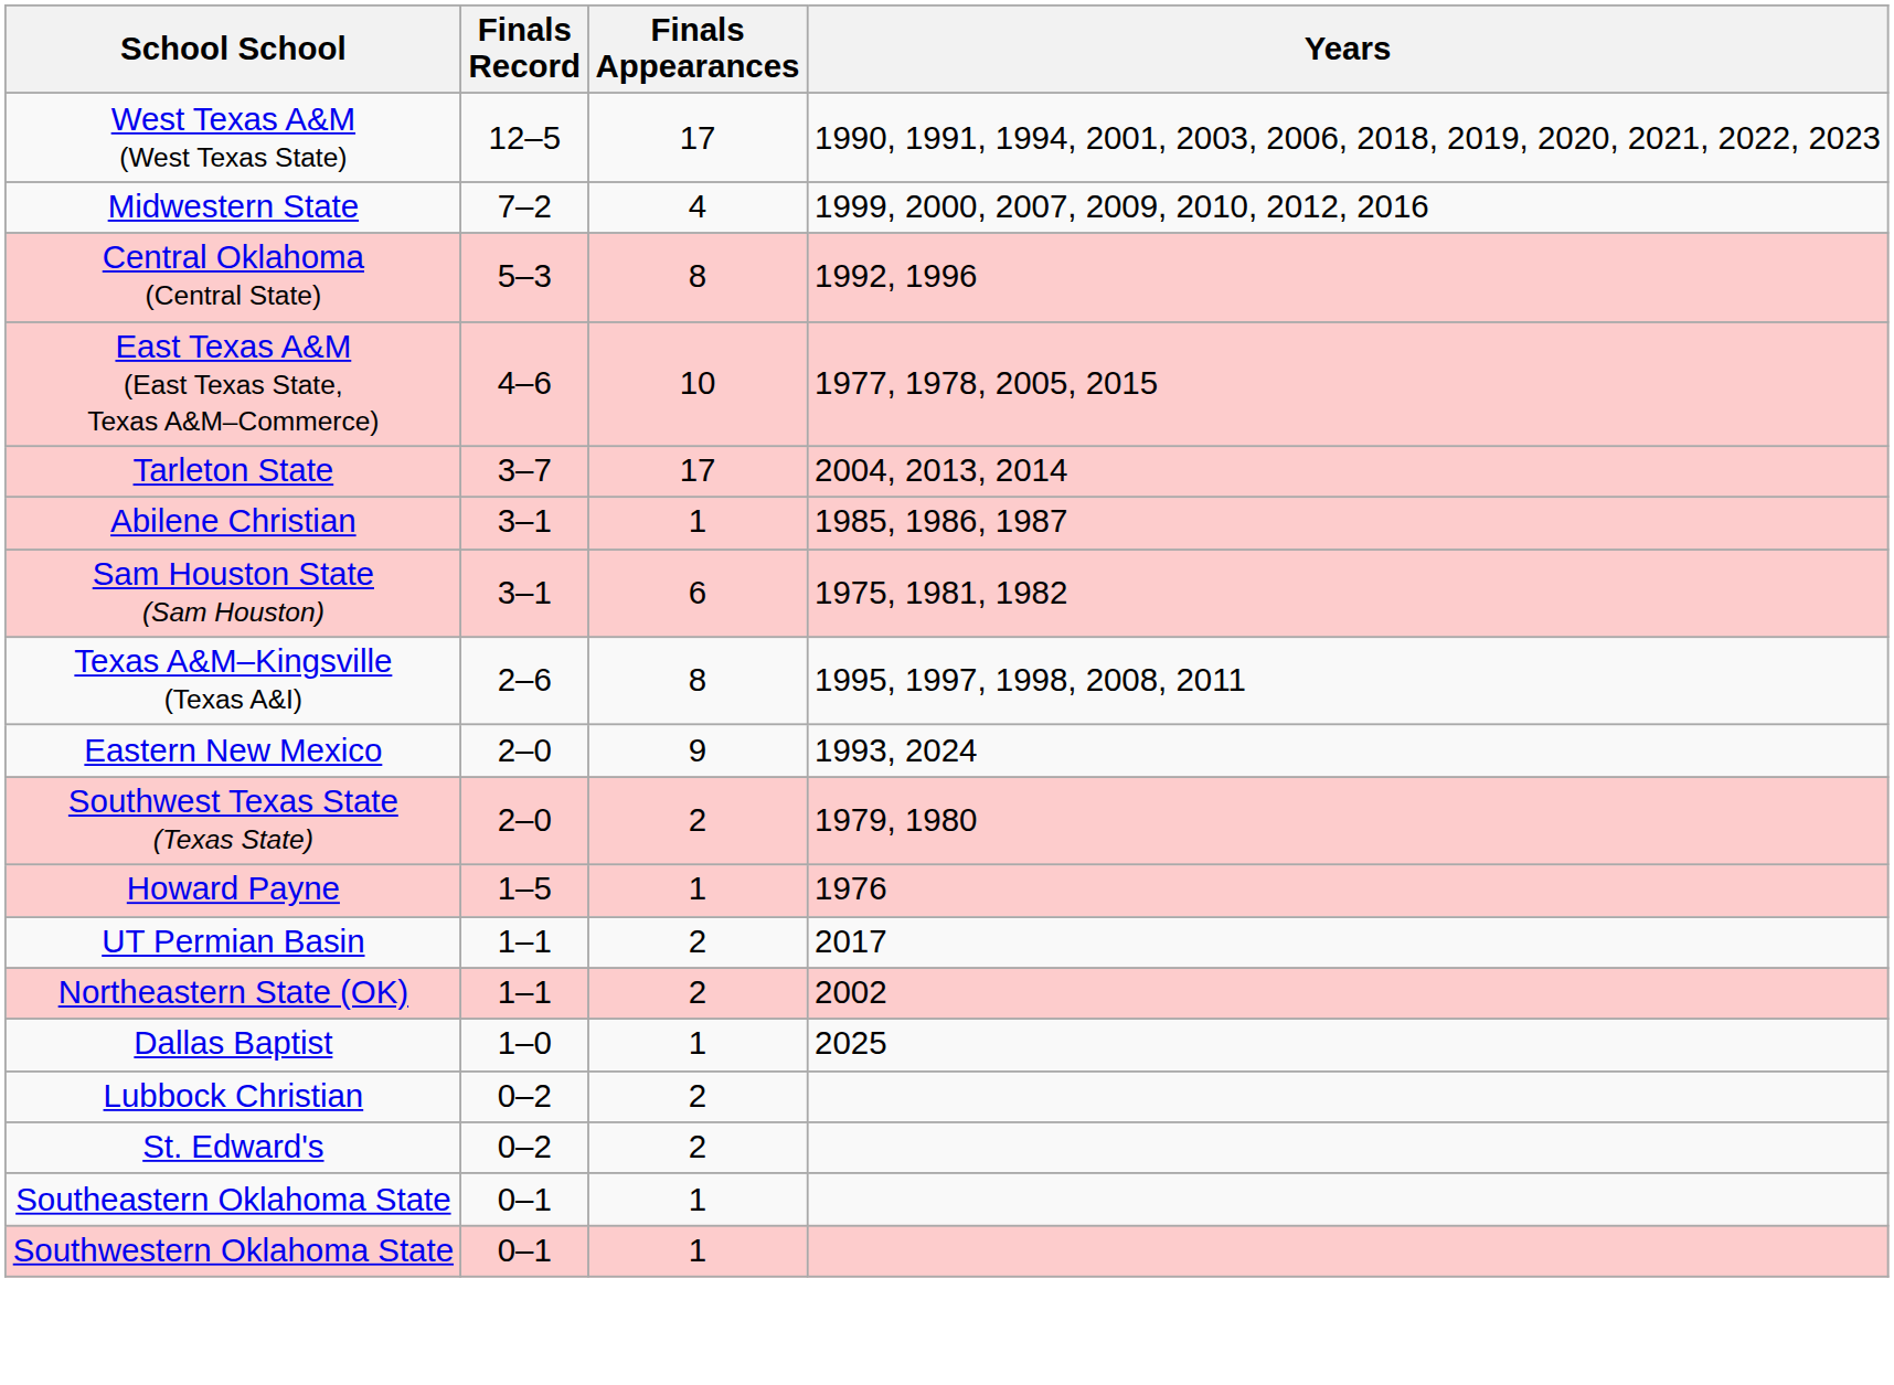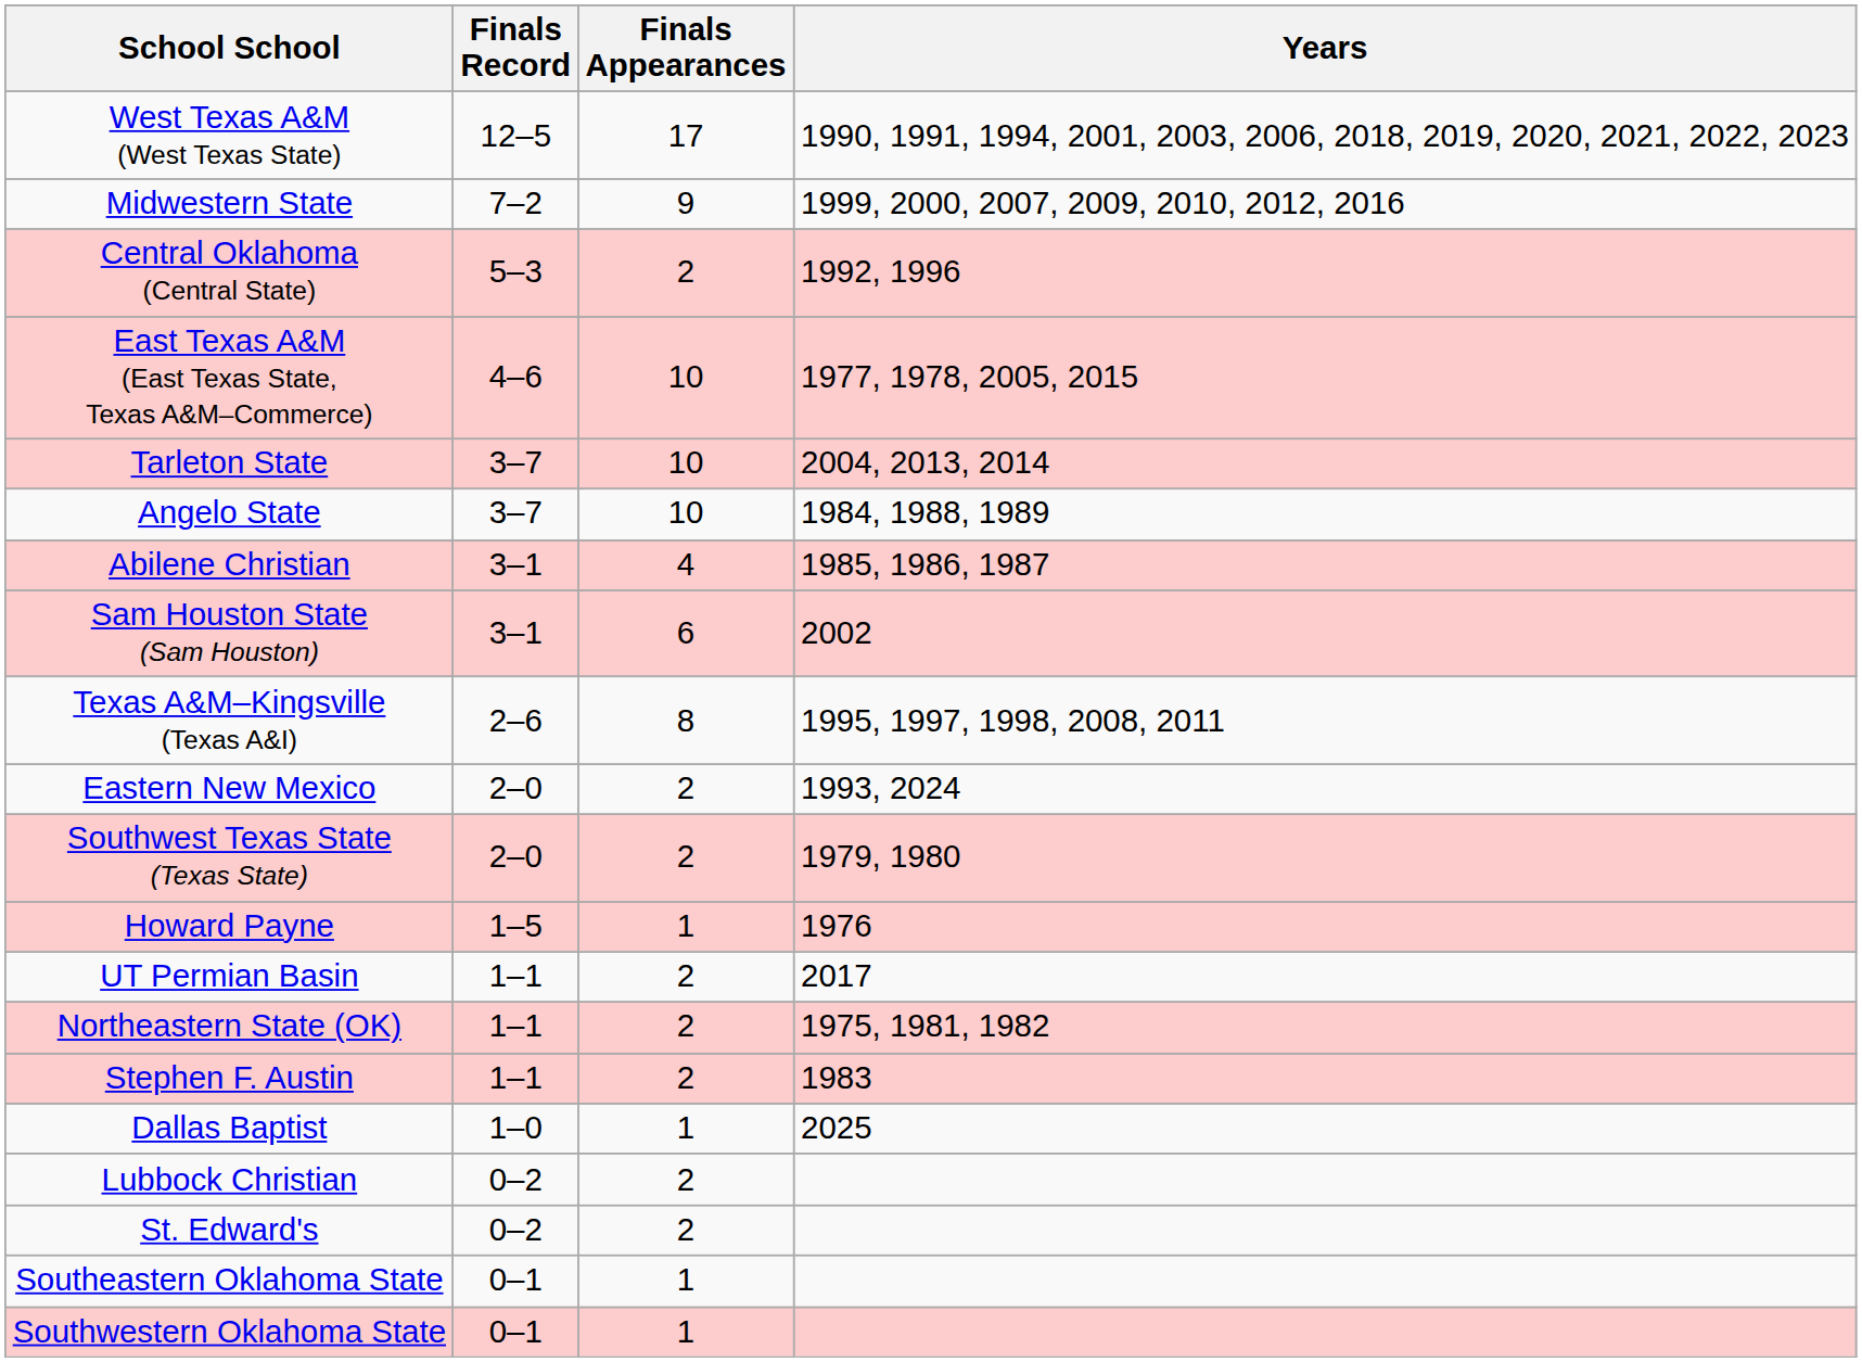Midwestern State | Finals Appearances: 4 -> 9
Central Oklahoma (Central State) | Finals Appearances: 8 -> 2
Tarleton State | Finals Appearances: 17 -> 10
+ row: Angelo State | 3–7 | 10 | 1984, 1988, 1989
Abilene Christian | Finals Appearances: 1 -> 4
Sam Houston State (Sam Houston) | Years: 1975, 1981, 1982 -> 2002
Eastern New Mexico | Finals Appearances: 9 -> 2
Northeastern State (OK) | Years: 2002 -> 1975, 1981, 1982
+ row: Stephen F. Austin | 1–1 | 2 | 1983
